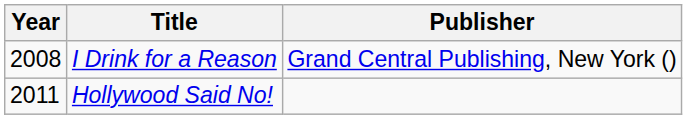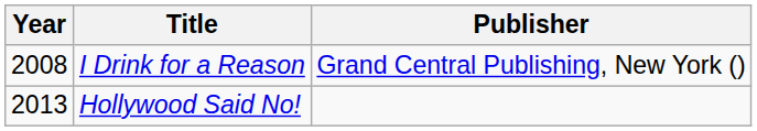Hollywood Said No! | Year: 2011 -> 2013
